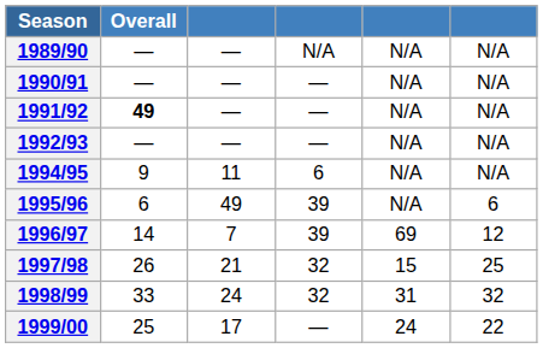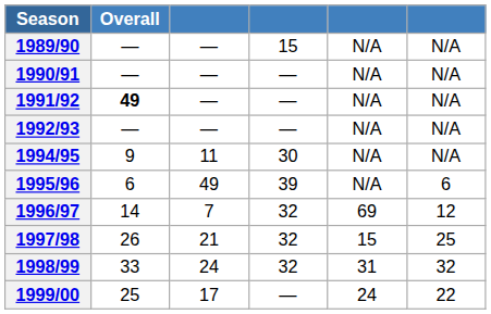1989/90 | column 4: N/A -> 15
1994/95 | column 4: 6 -> 30
1996/97 | column 4: 39 -> 32
